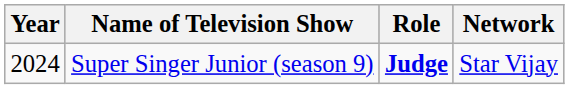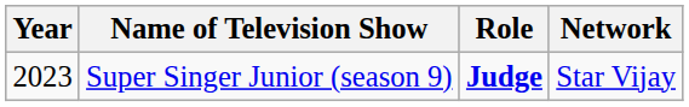Super Singer Junior (season 9) | Year: 2024 -> 2023
